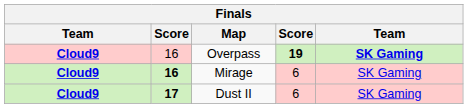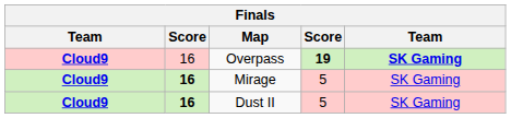Mirage | column 4: 6 -> 5
Dust II | column 2: 17 -> 16
Dust II | column 4: 6 -> 5
